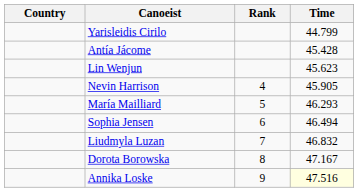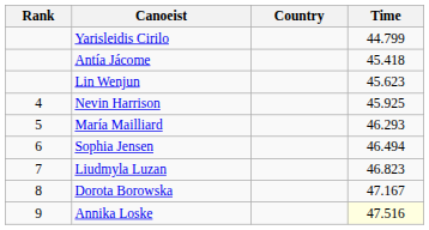columns swapped: Rank <-> Country
Antía Jácome | Time: 45.428 -> 45.418
Nevin Harrison | Time: 45.905 -> 45.925
Liudmyla Luzan | Time: 46.832 -> 46.823
